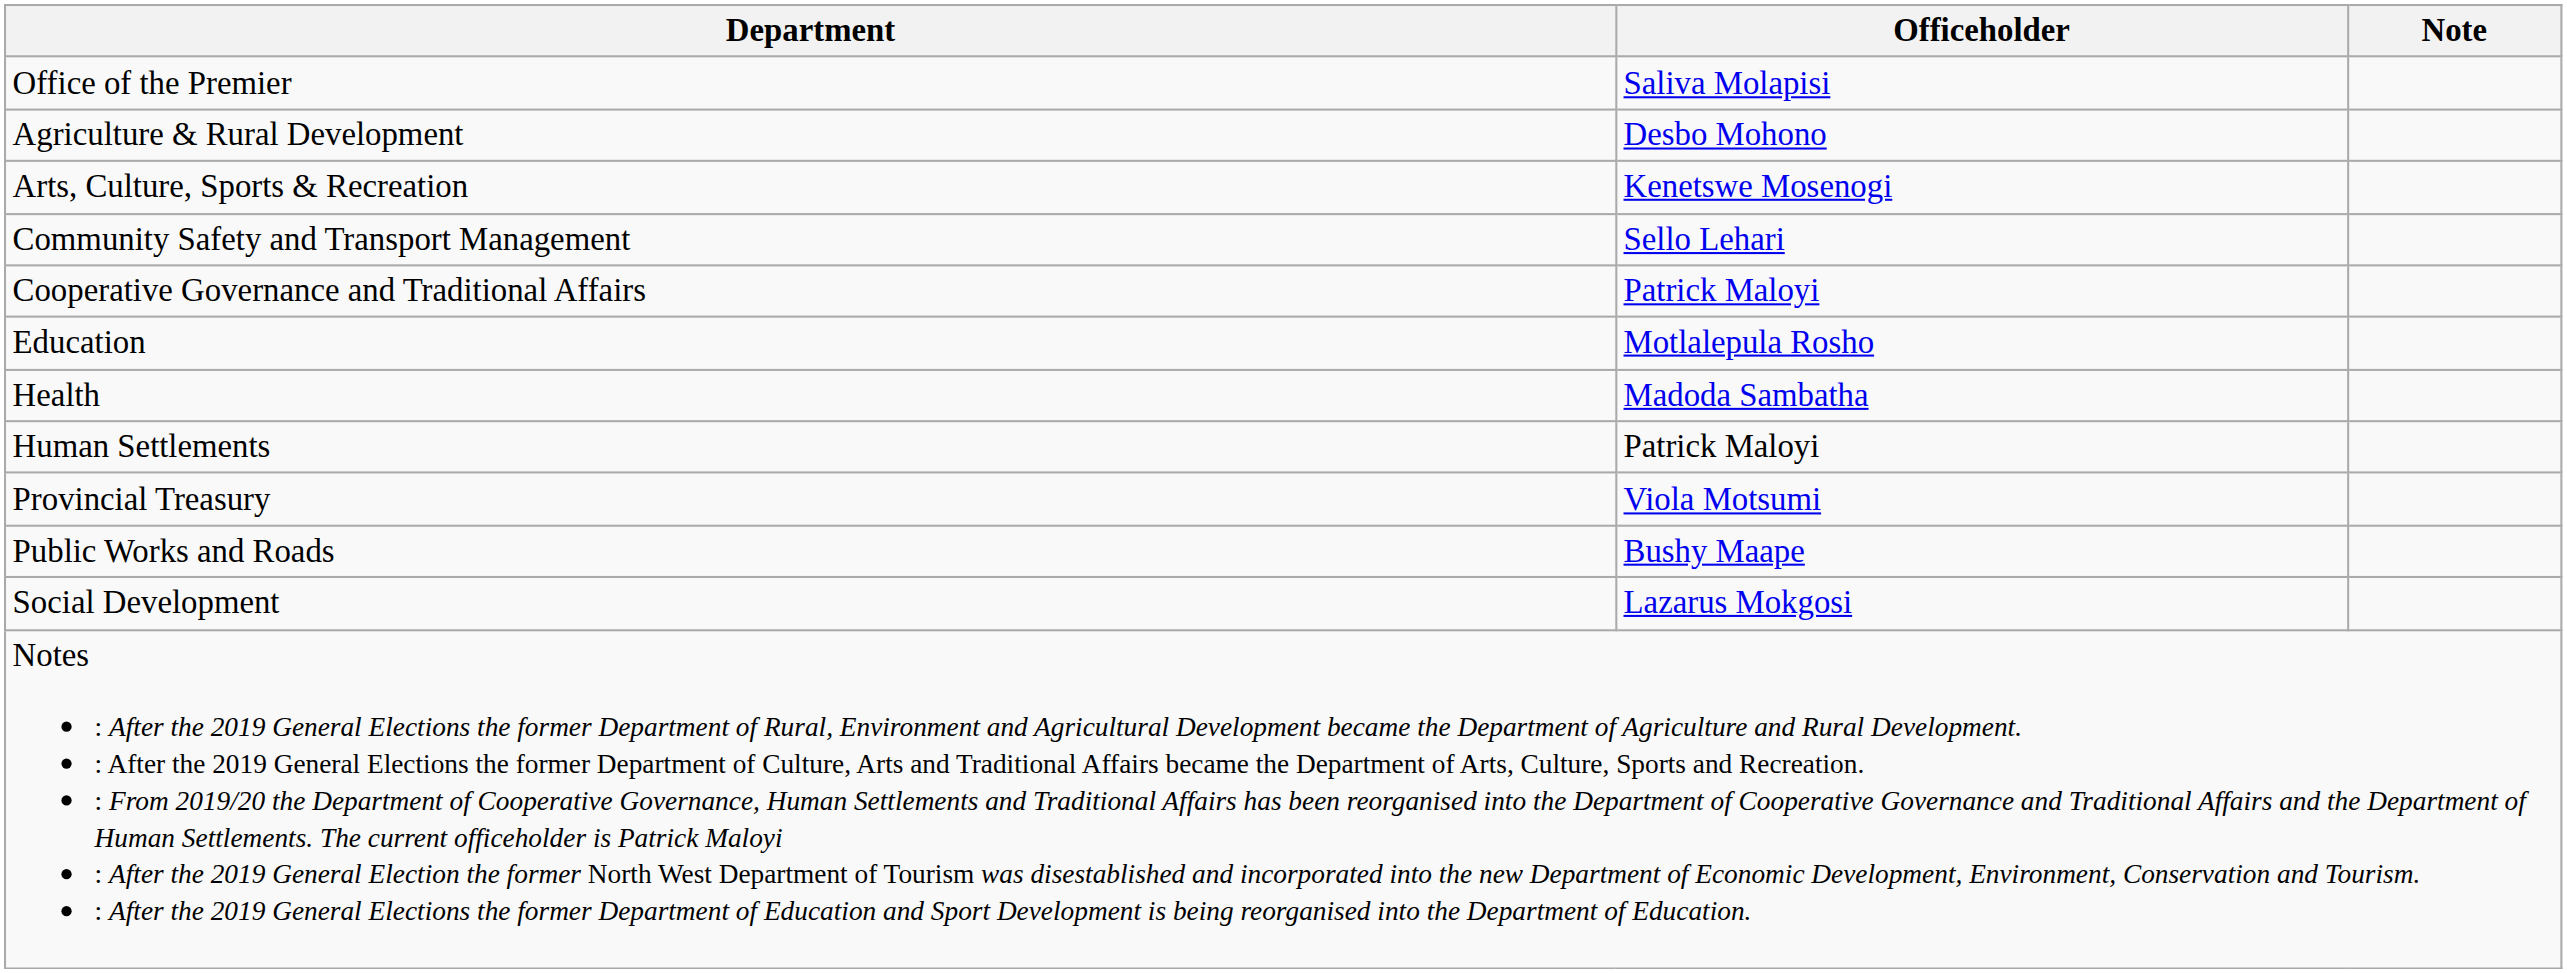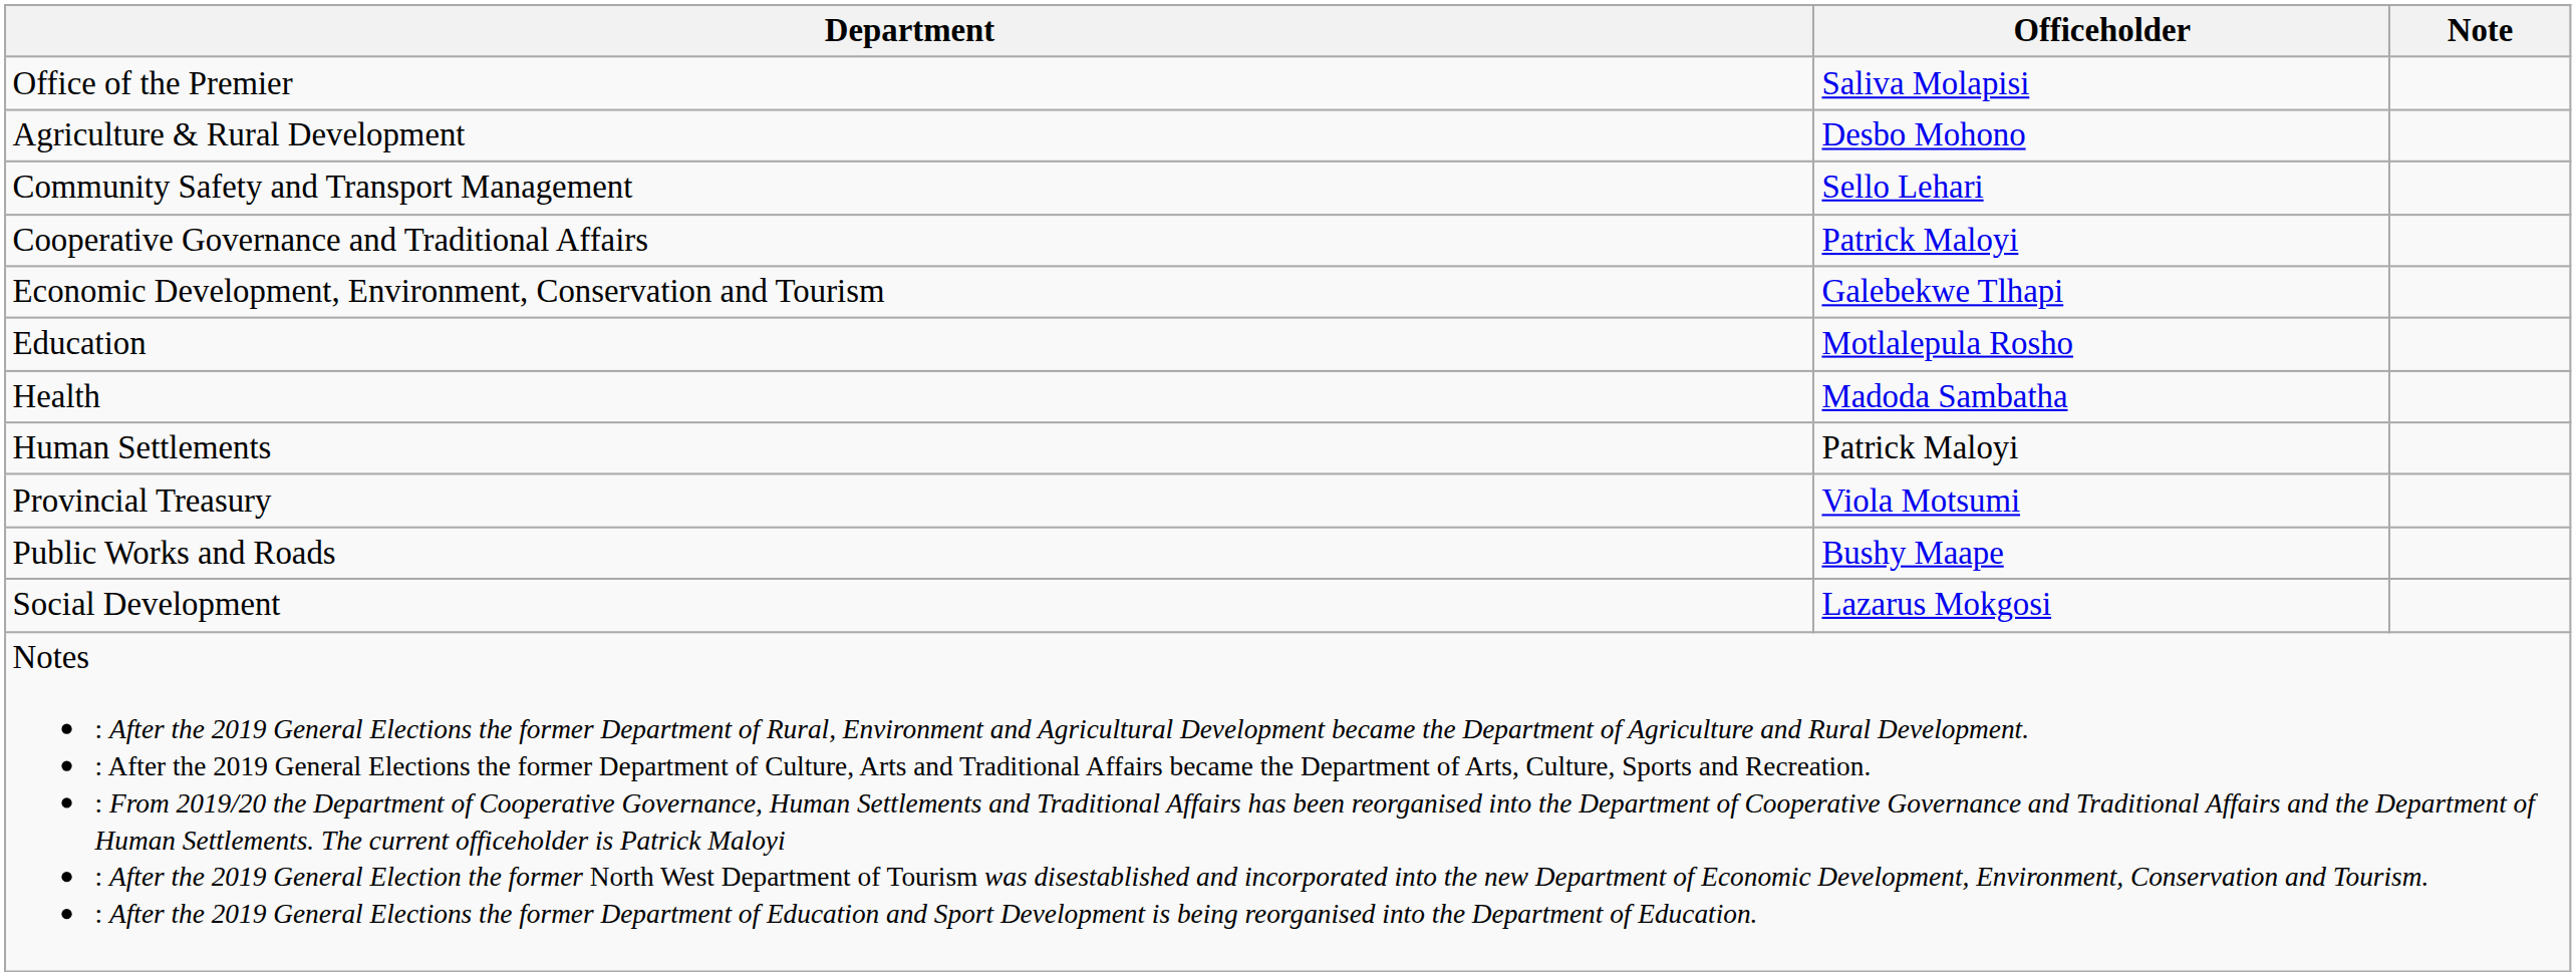- row: Arts, Culture, Sports & Recreation | Kenetswe Mosenogi
+ row: Economic Development, Environment, Conservation and Tourism | Galebekwe Tlhapi
